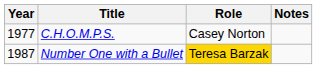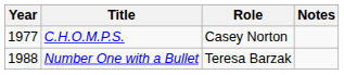Number One with a Bullet | Year: 1987 -> 1988
Number One with a Bullet | Role: gold background -> no background
